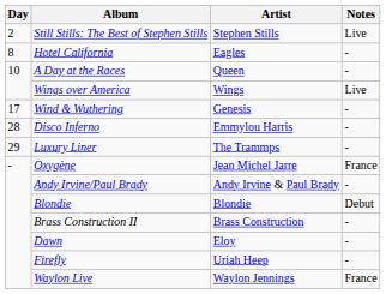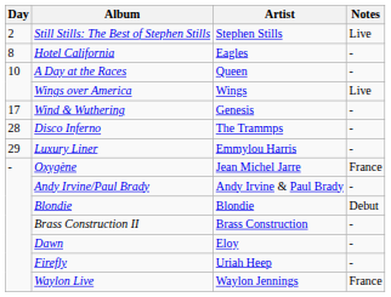Disco Inferno | Artist: Emmylou Harris -> The Trammps
Luxury Liner | Artist: The Trammps -> Emmylou Harris
